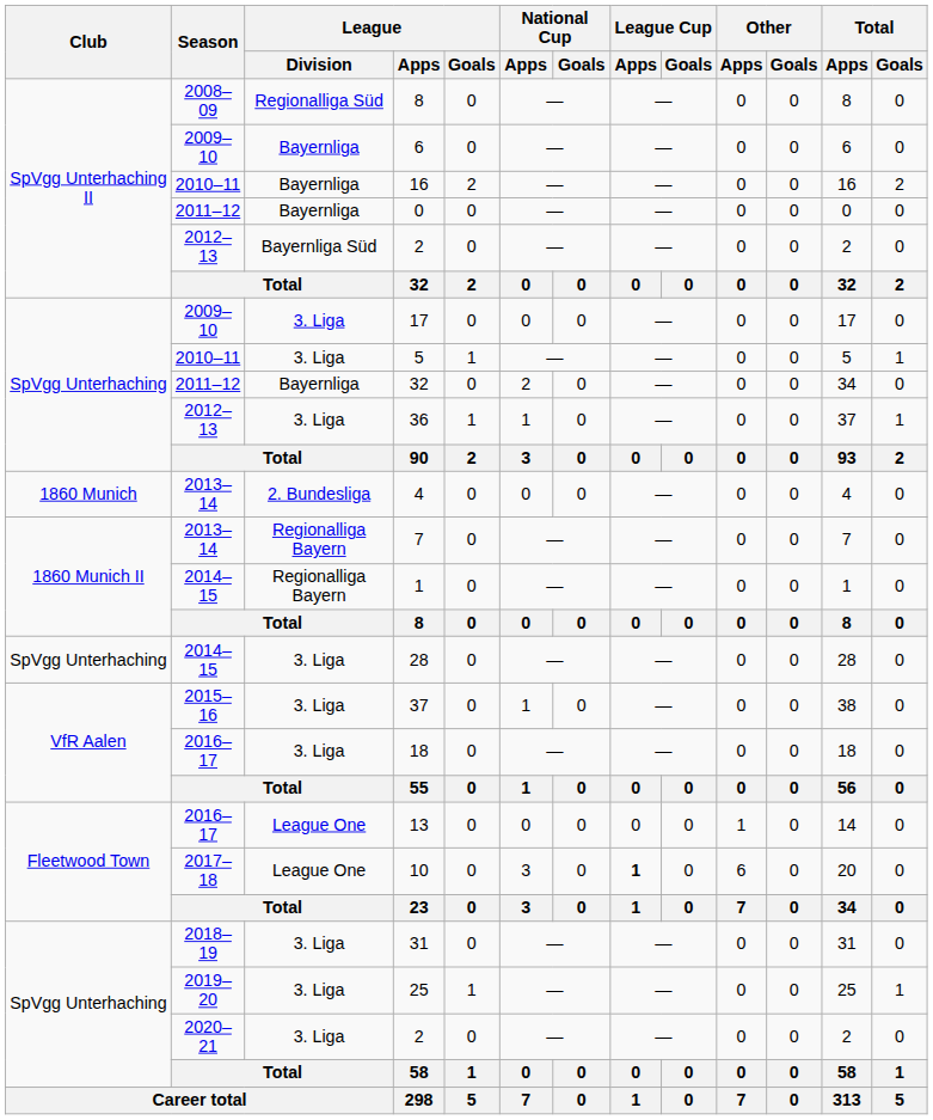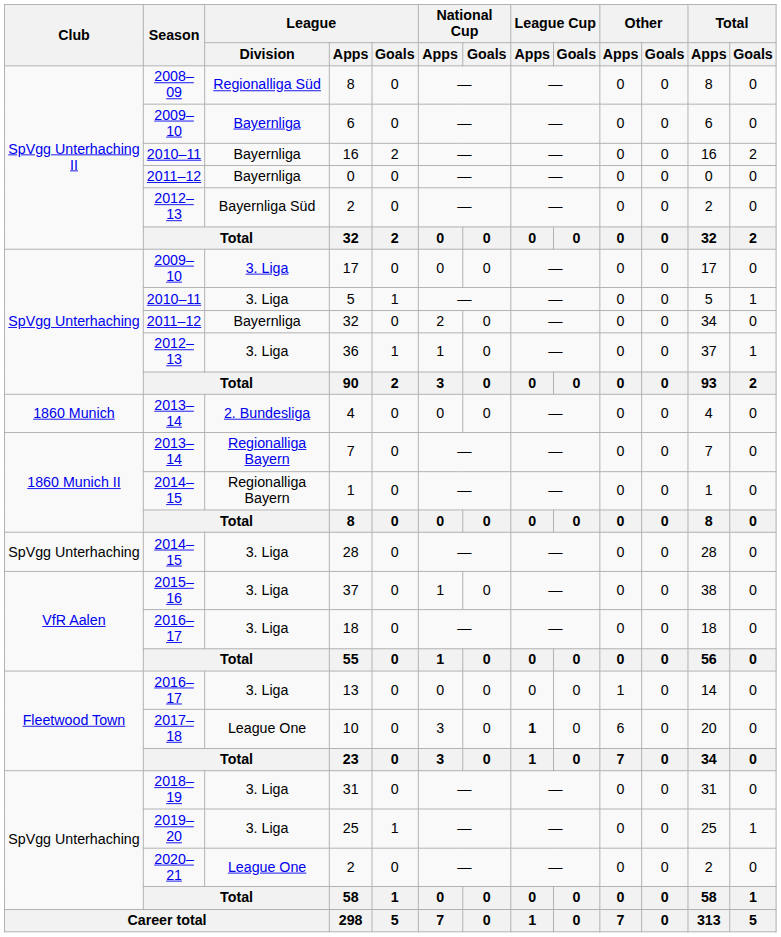13 | League / Division: League One -> 3. Liga
2020–21 / 2 | League / Division: 3. Liga -> League One
